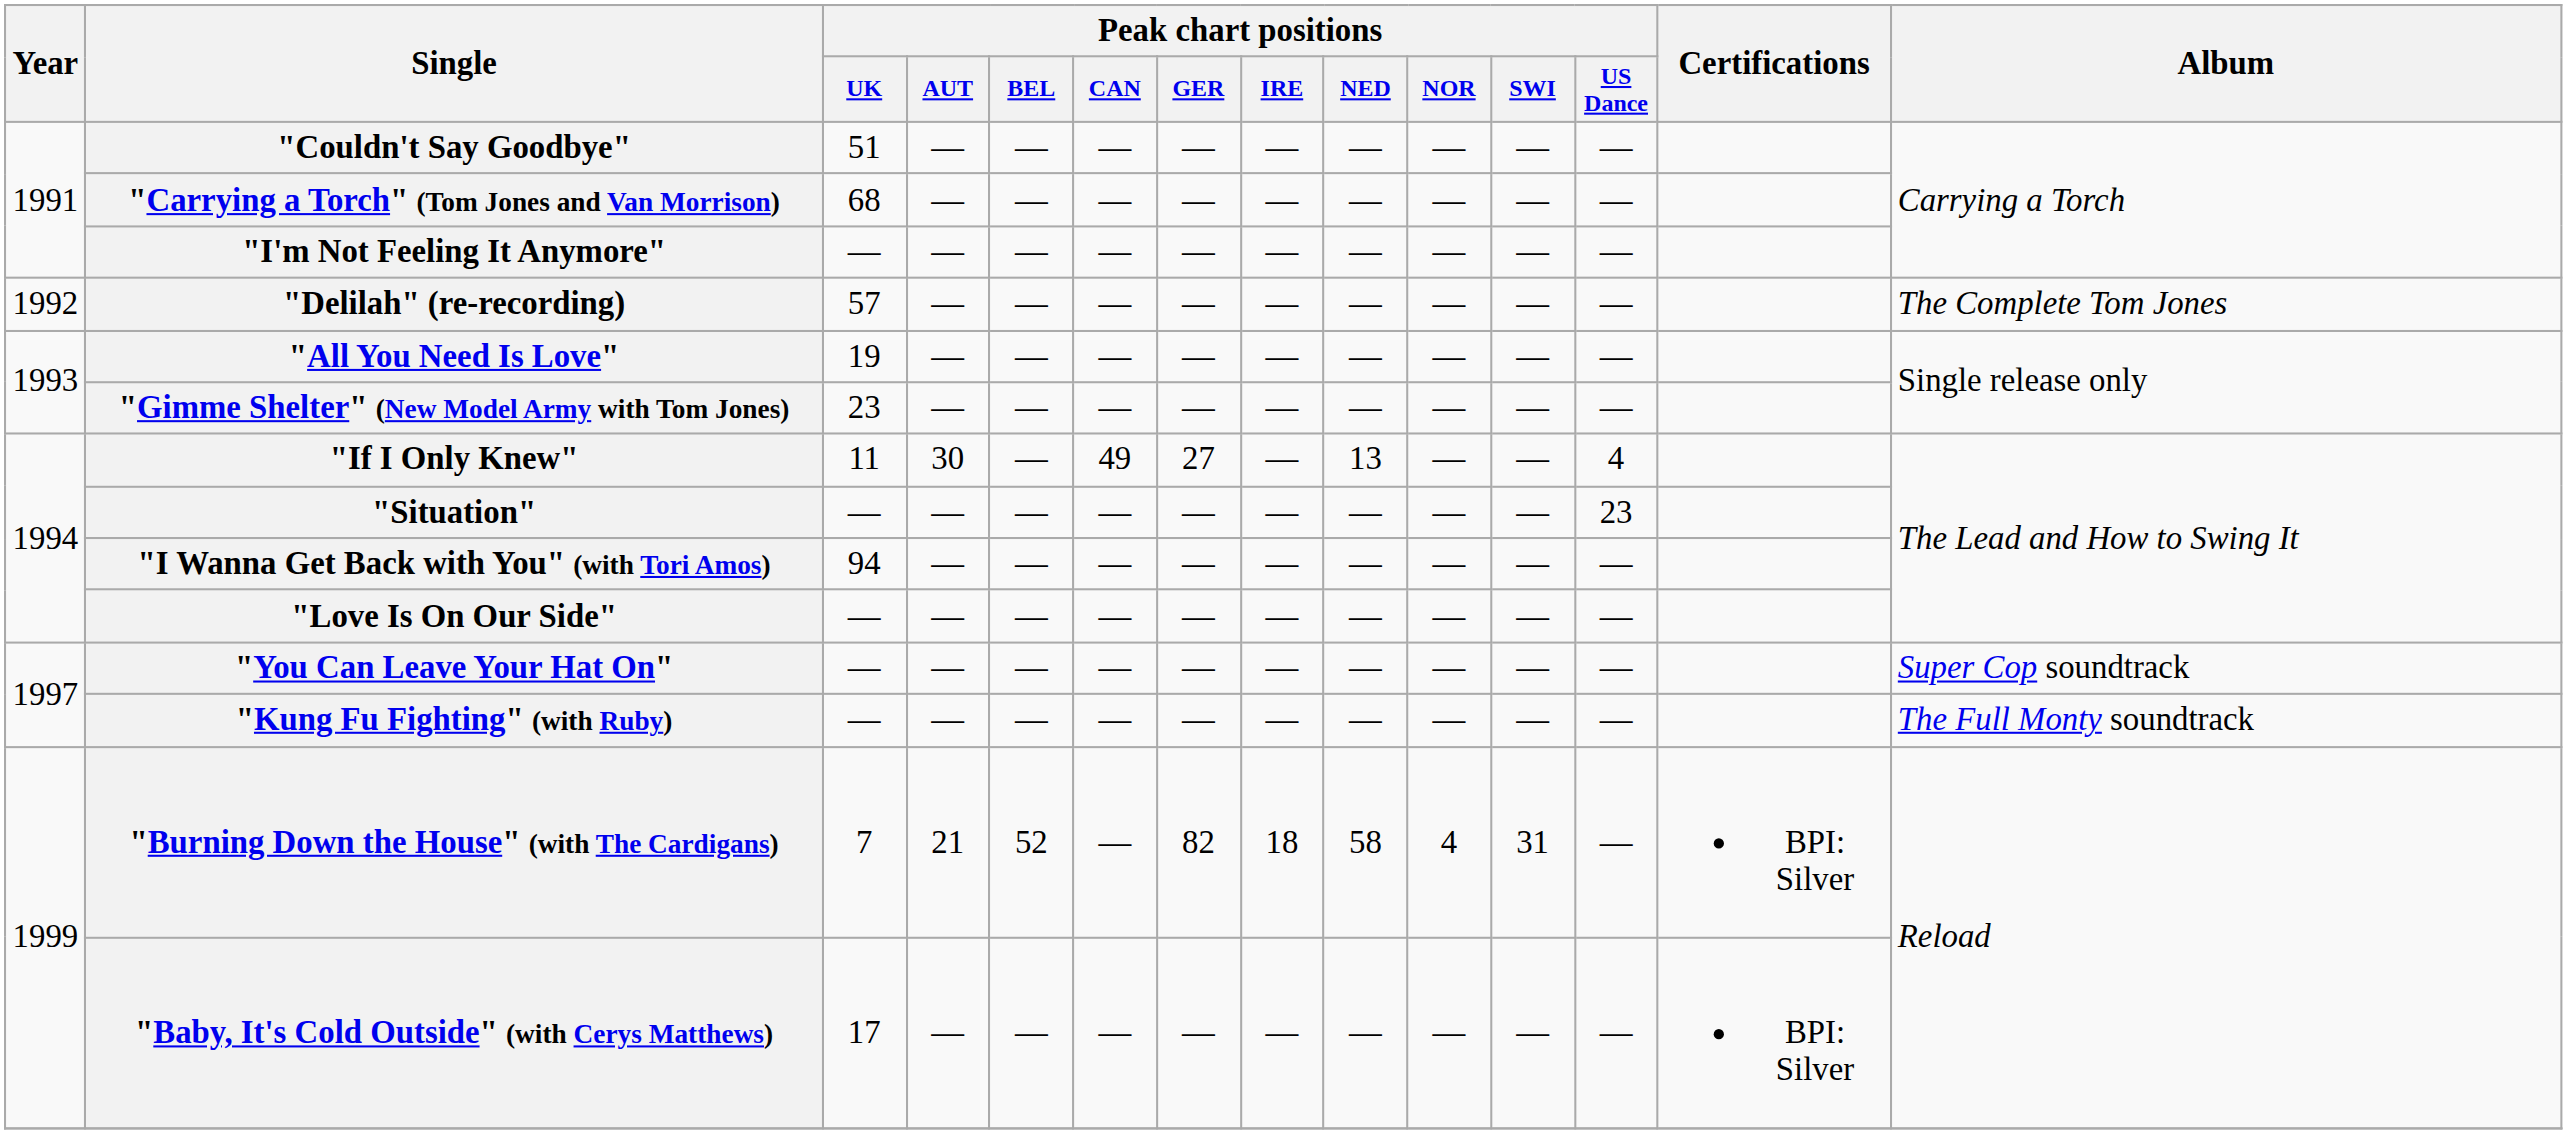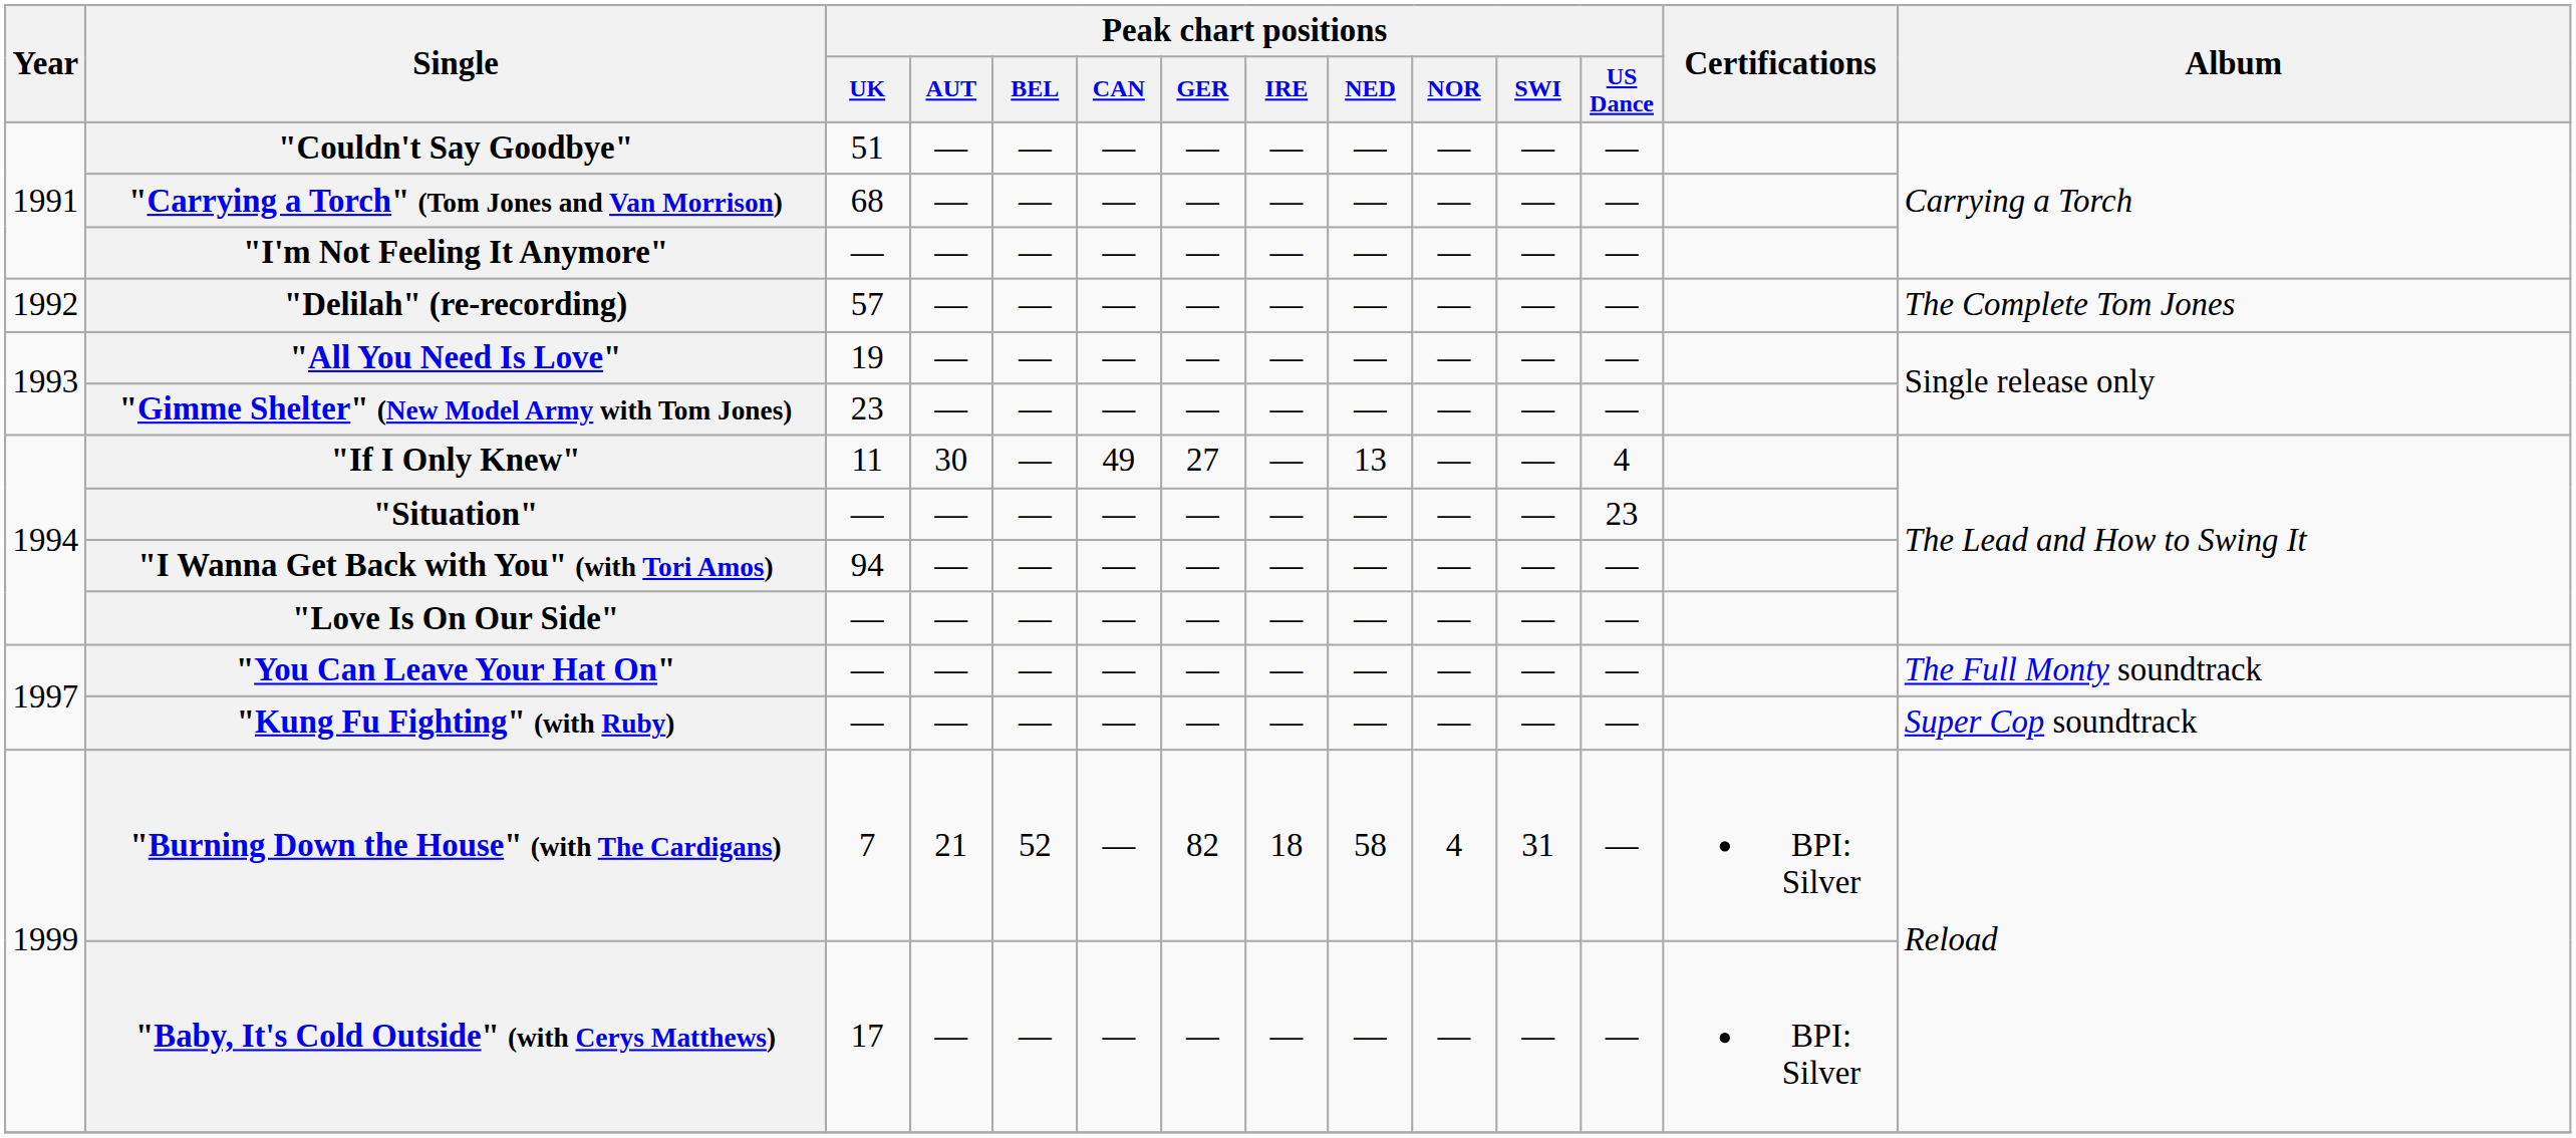"You Can Leave Your Hat On" | Album: Super Cop soundtrack -> The Full Monty soundtrack
"Kung Fu Fighting" (with Ruby) | Album: The Full Monty soundtrack -> Super Cop soundtrack
